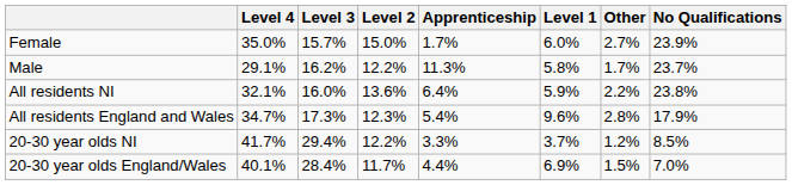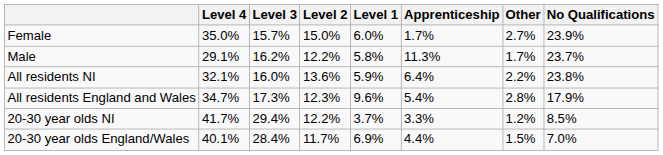columns swapped: Level 1 <-> Apprenticeship
